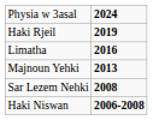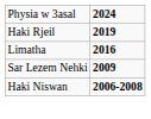- row: Majnoun Yehki | 2013
Sar Lezem Nehki | column 2: 2008 -> 2009
